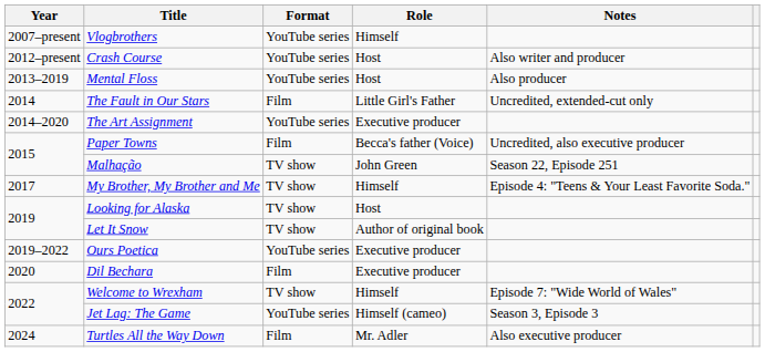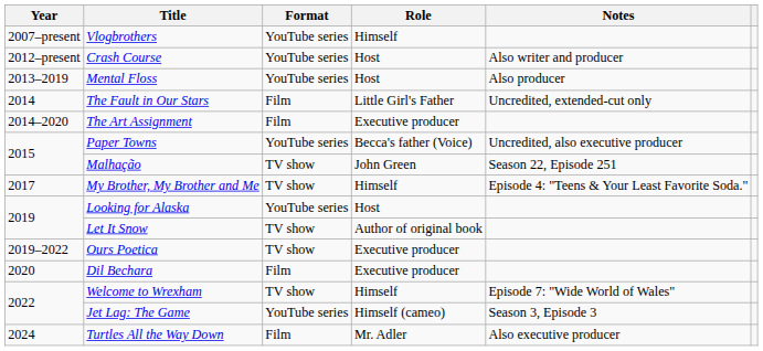The Art Assignment | Format: YouTube series -> Film
Paper Towns | Format: Film -> YouTube series
Looking for Alaska | Format: TV show -> YouTube series
Ours Poetica | Format: YouTube series -> TV show
